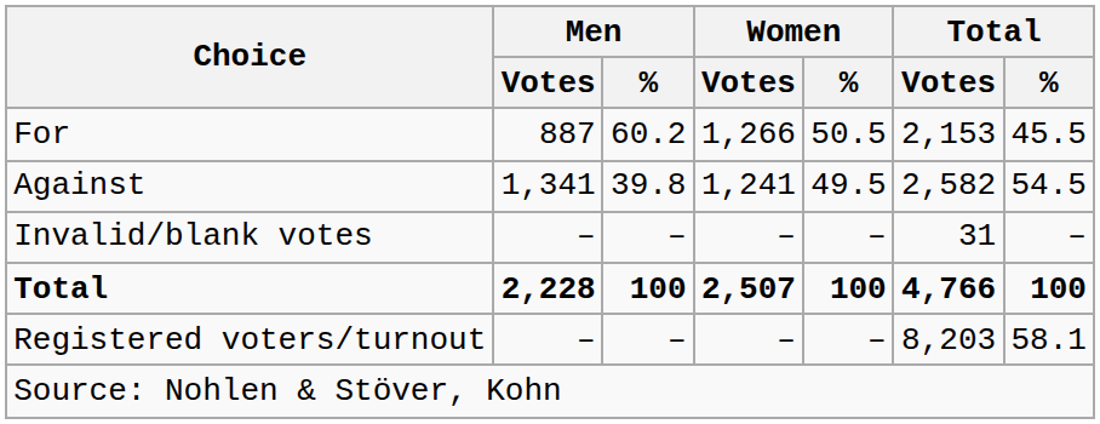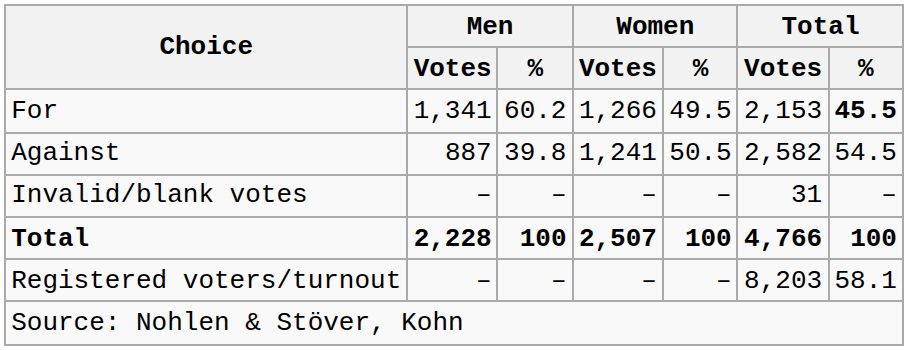For | Men / Votes: 887 -> 1,341
For | Women / %: 50.5 -> 49.5
For | Total / %: normal -> bold
Against | Men / Votes: 1,341 -> 887
Against | Women / %: 49.5 -> 50.5
